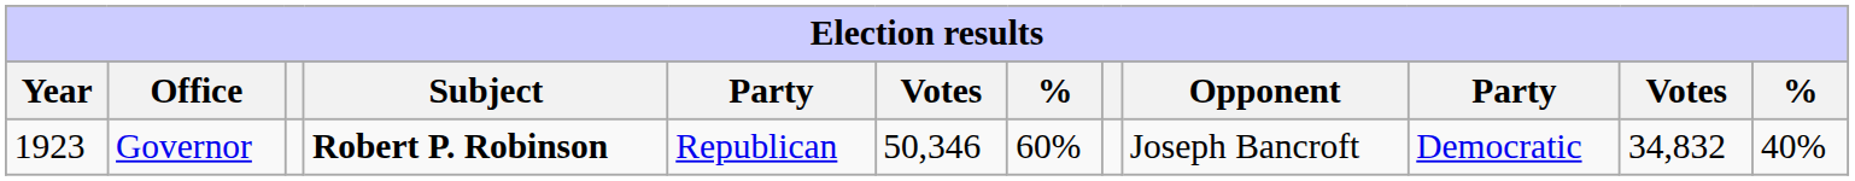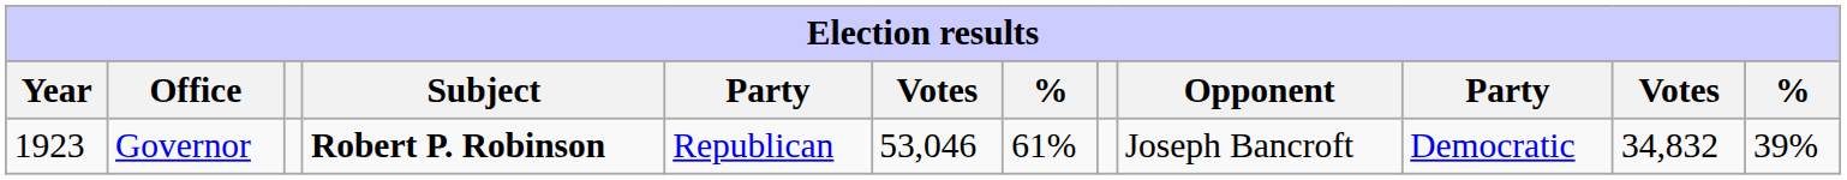Governor | column 6: 50,346 -> 53,046
Governor | column 7: 60% -> 61%
Governor | column 12: 40% -> 39%
